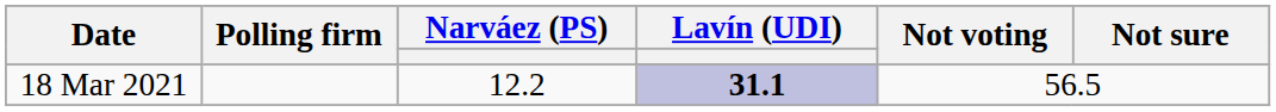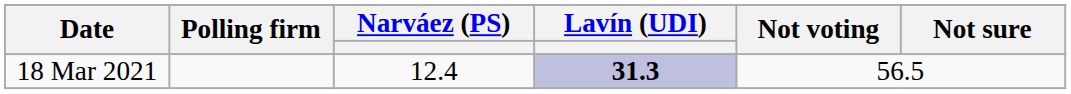18 Mar 2021 | Narváez (PS): 12.2 -> 12.4
18 Mar 2021 | Lavín (UDI): 31.1 -> 31.3
